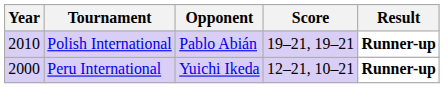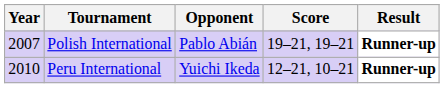Polish International | Year: 2010 -> 2007
Peru International | Year: 2000 -> 2010
